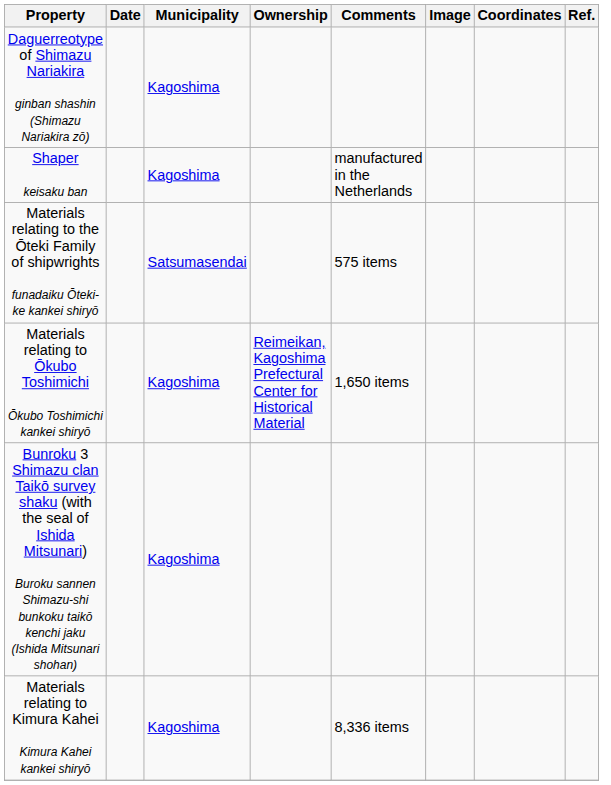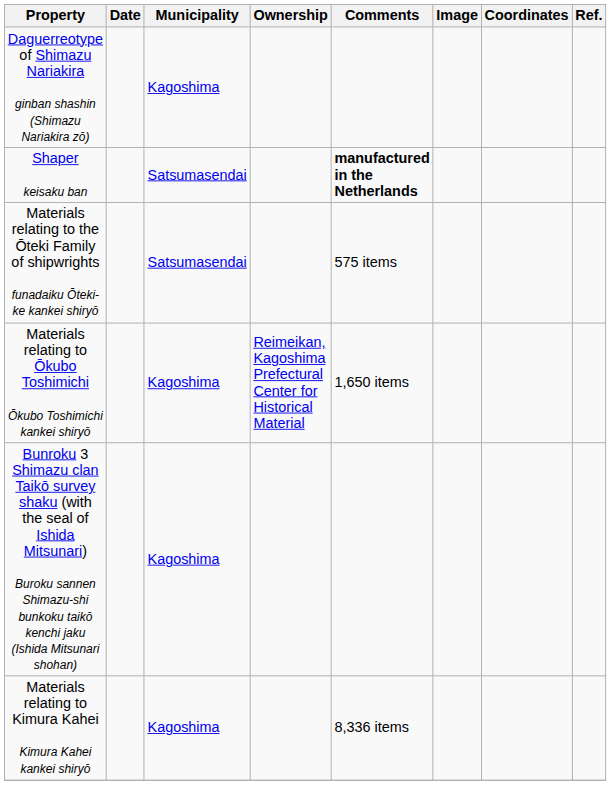Shaper keisaku ban | Municipality: Kagoshima -> Satsumasendai
Shaper keisaku ban | Comments: normal -> bold
